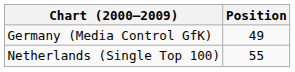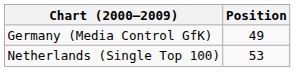Netherlands (Single Top 100) | Position: 55 -> 53
